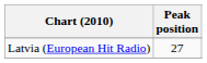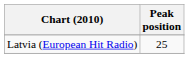Latvia (European Hit Radio) | Peak position: 27 -> 25
